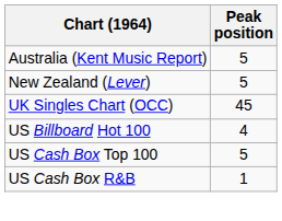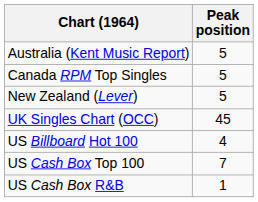+ row: Canada RPM Top Singles | 5
US Cash Box Top 100 | Peak position: 5 -> 7
